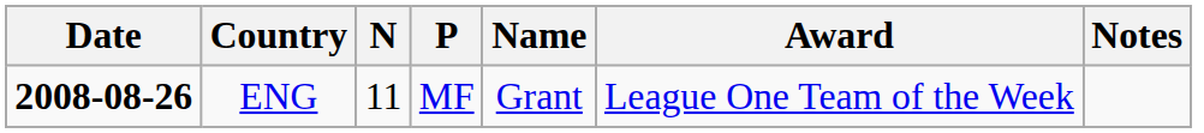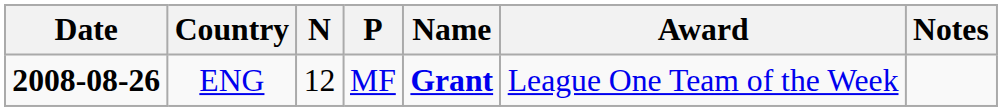ENG | N: 11 -> 12
ENG | Name: normal -> bold
